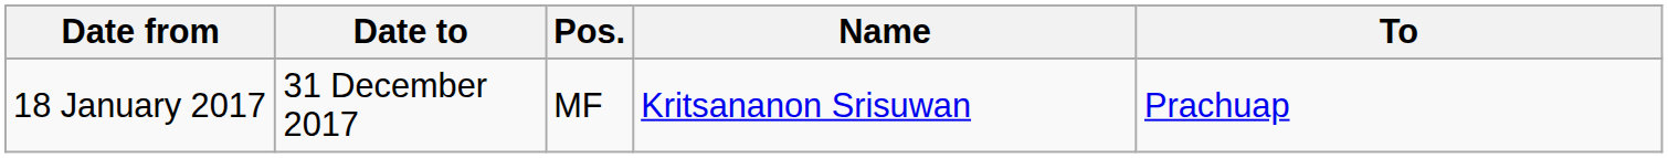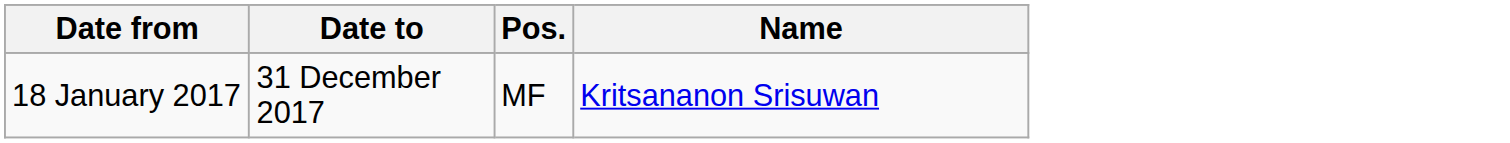- column: To | Prachuap
